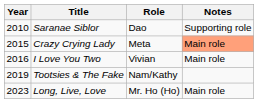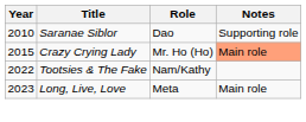Crazy Crying Lady | Role: Meta -> Mr. Ho (Ho)
- row: 2016 | I Love You Two | Vivian | Main role
Tootsies & The Fake | Year: 2019 -> 2022
Long, Live, Love | Role: Mr. Ho (Ho) -> Meta
